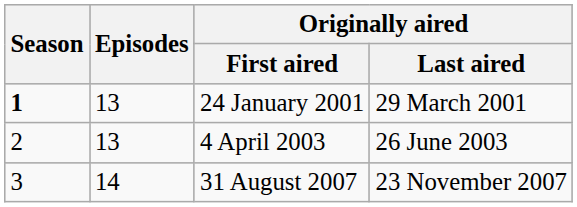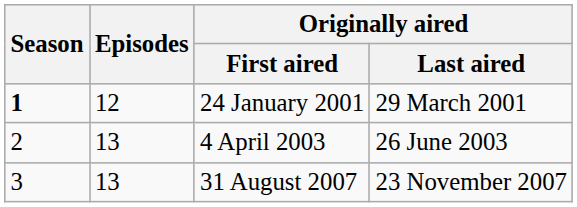24 January 2001 | Episodes: 13 -> 12
31 August 2007 | Episodes: 14 -> 13
